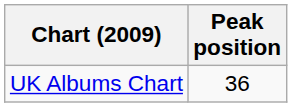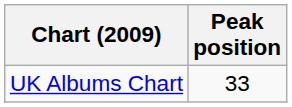UK Albums Chart | Peak position: 36 -> 33
